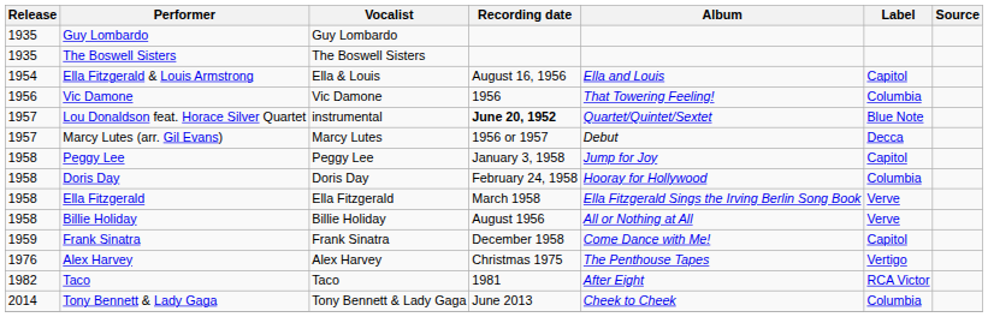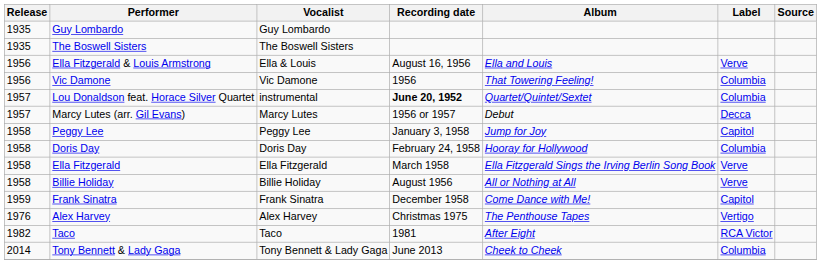Ella Fitzgerald & Louis Armstrong | Release: 1954 -> 1956
Ella Fitzgerald & Louis Armstrong | Label: Capitol -> Verve
Lou Donaldson feat. Horace Silver Quartet | Label: Blue Note -> Columbia
